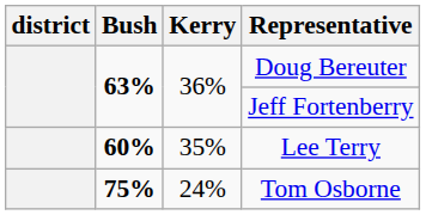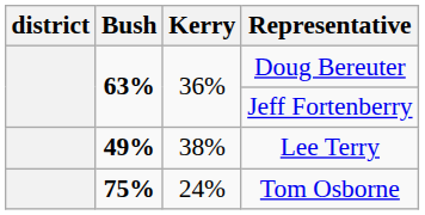Lee Terry | Bush: 60% -> 49%
Lee Terry | Kerry: 35% -> 38%
